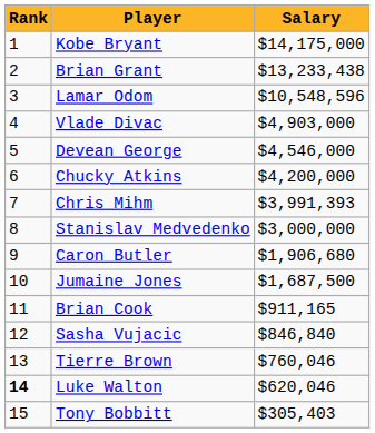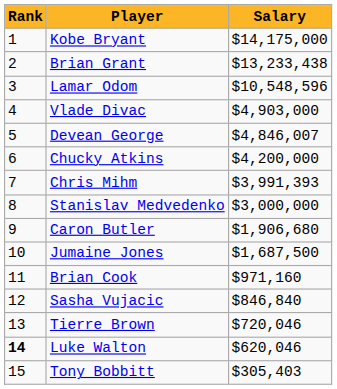Devean George | Salary: $4,546,000 -> $4,846,007
Brian Cook | Salary: $911,165 -> $971,160
Tierre Brown | Salary: $760,046 -> $720,046
